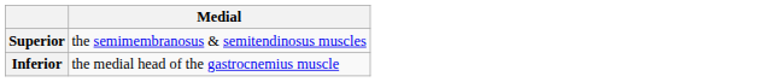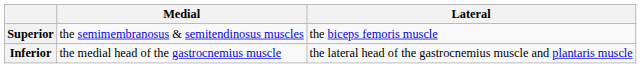+ column: Lateral | the biceps femoris muscle | the lateral head of the gastrocnemius muscle and plantaris muscle
